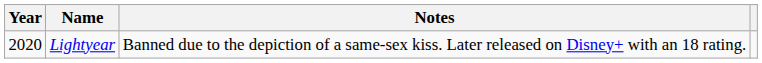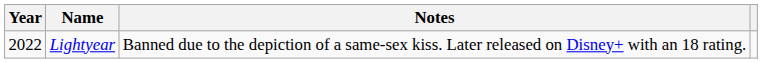Lightyear | Year: 2020 -> 2022
